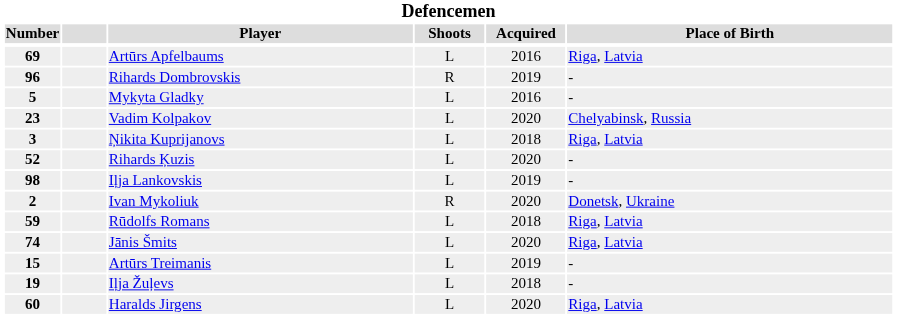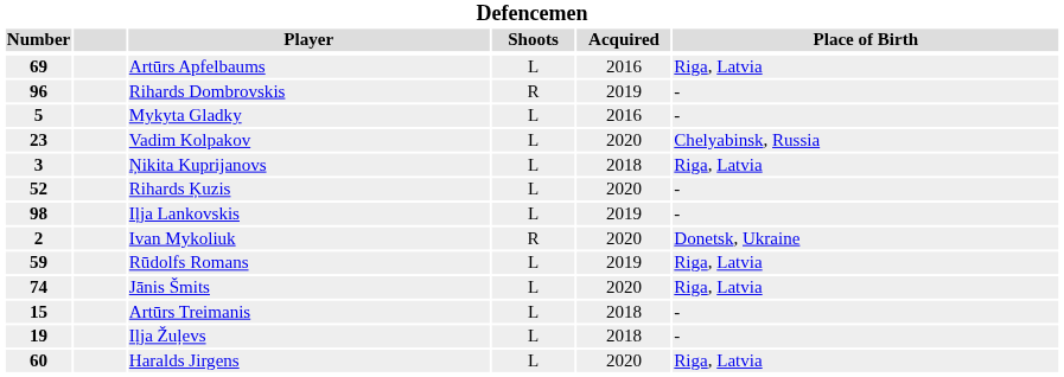Rūdolfs Romans | Acquired: 2018 -> 2019
Artūrs Treimanis | Acquired: 2019 -> 2018
